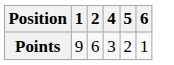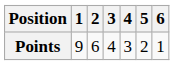+ column: 3 | 4
